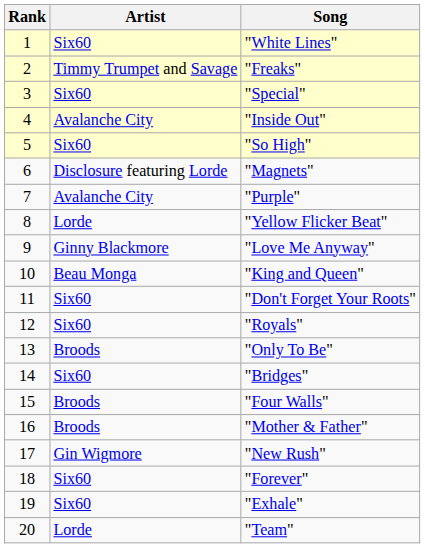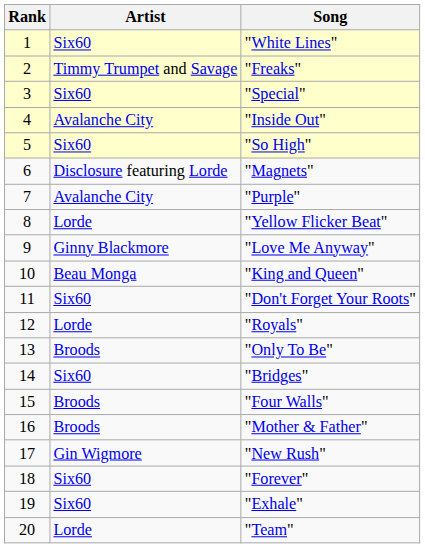"Royals" | Artist: Six60 -> Lorde
